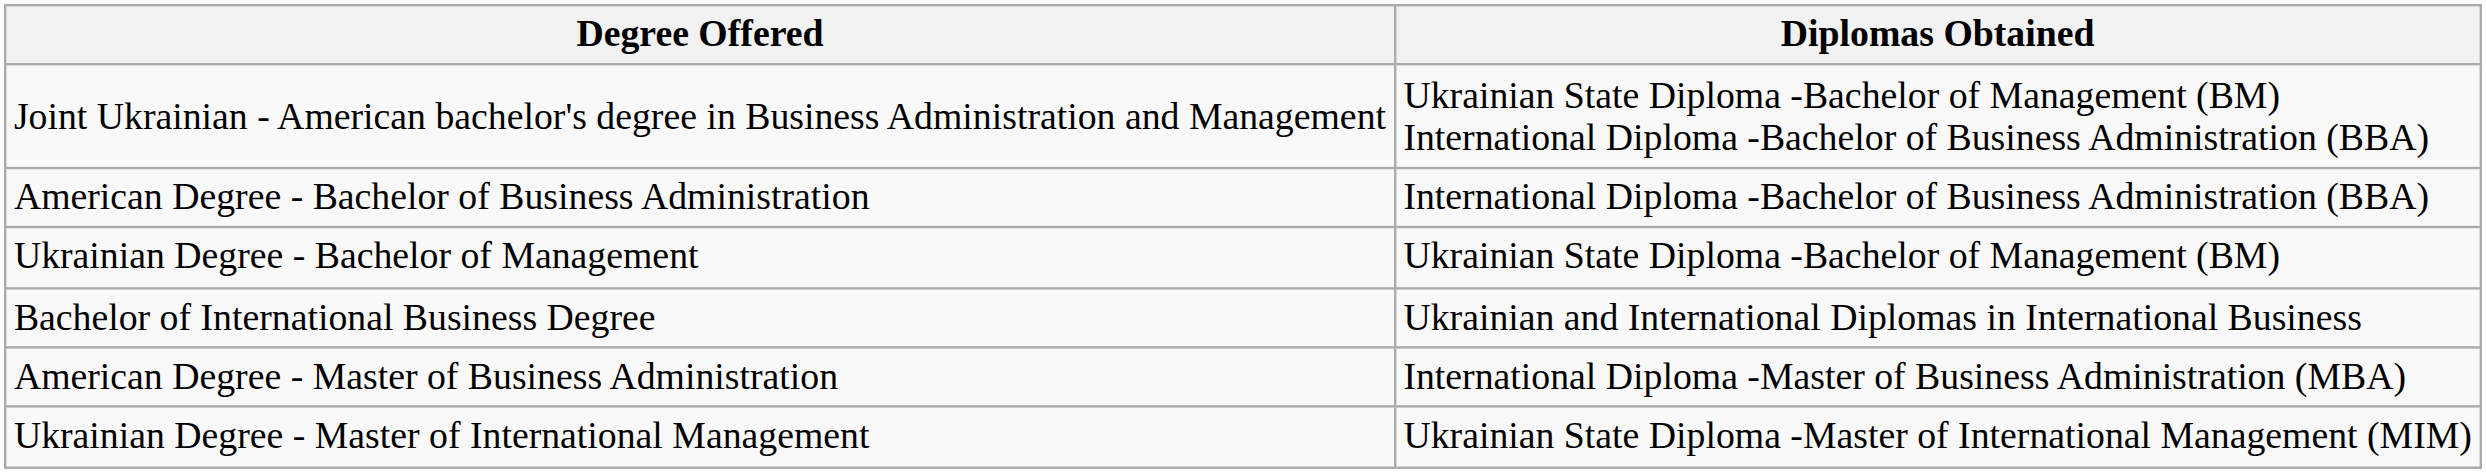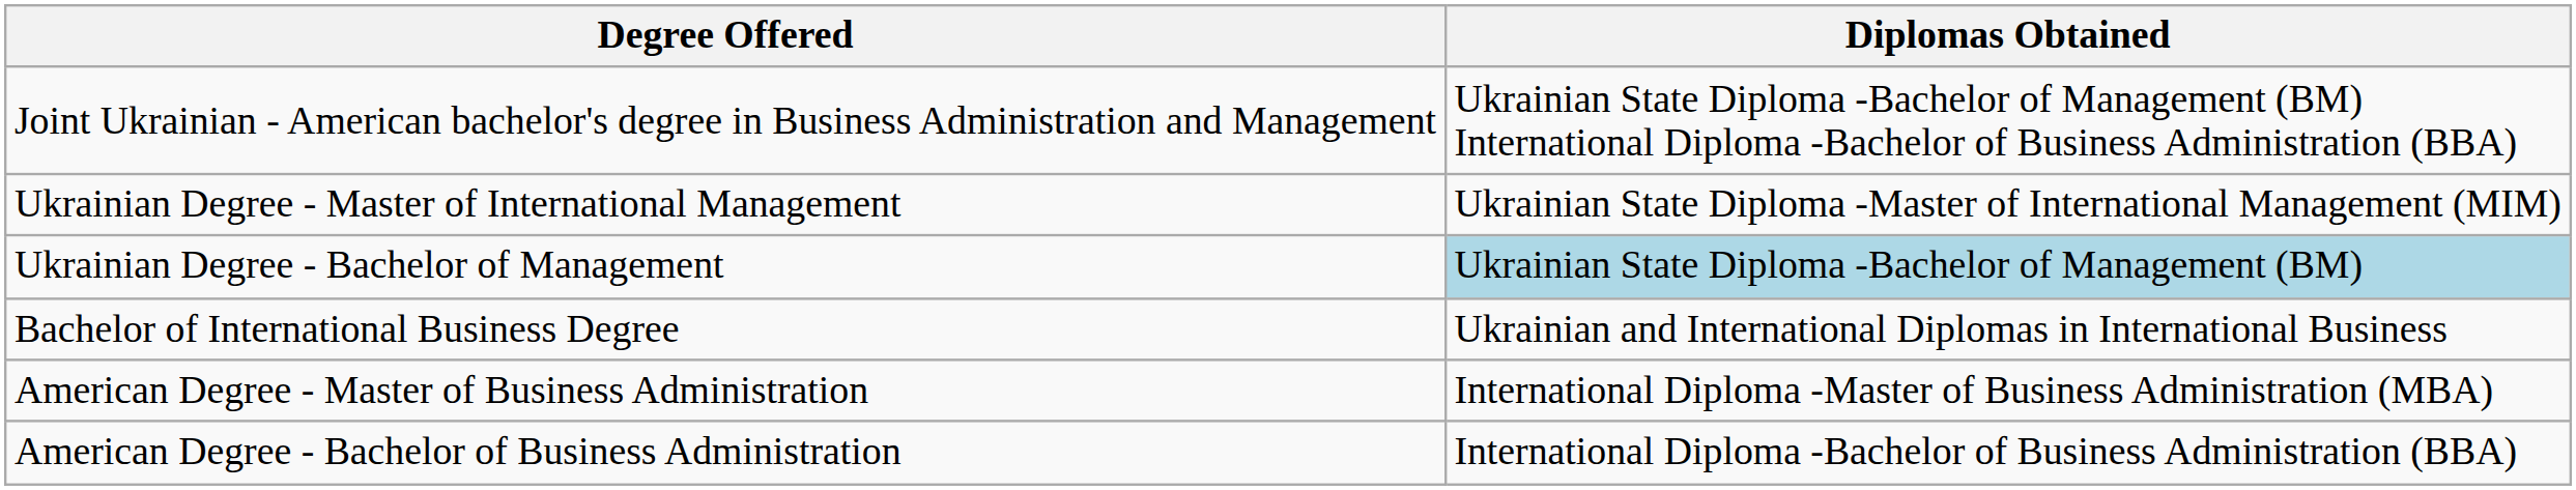rows swapped: American Degree - Bachelor of Business Administration <-> Ukrainian Degree - Master of International Management
Ukrainian Degree - Bachelor of Management | Diplomas Obtained: no background -> lightblue background
